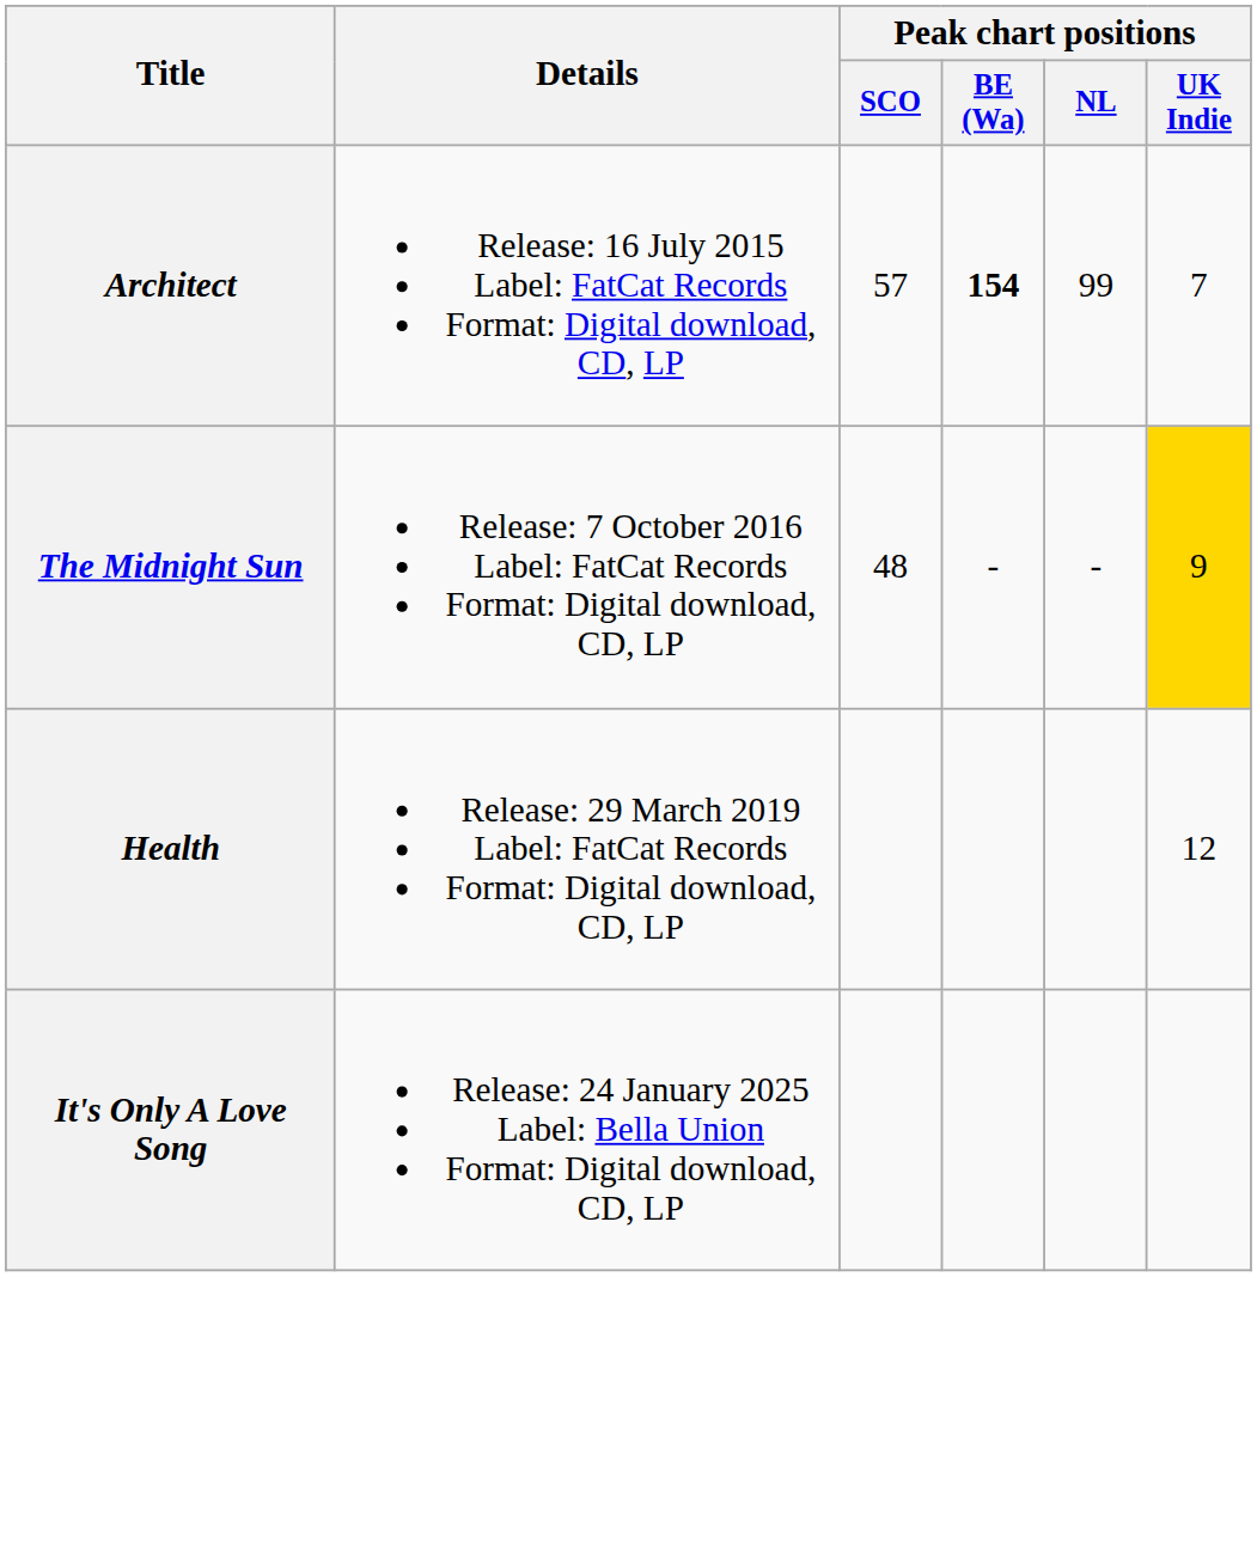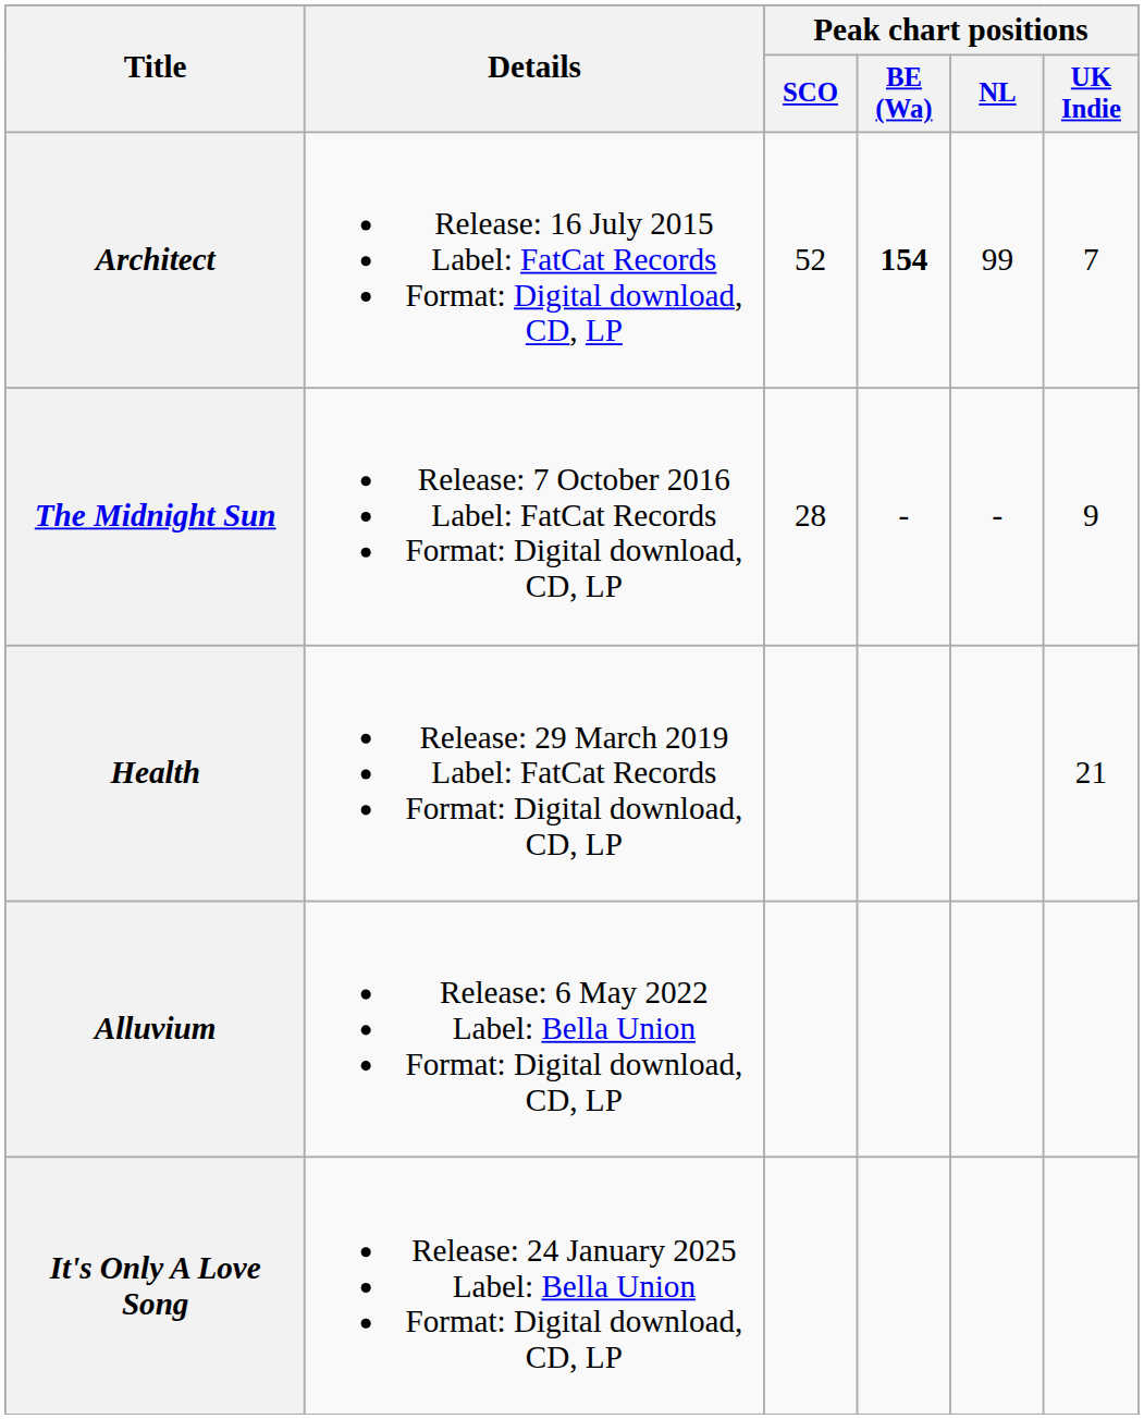Architect | Peak chart positions / SCO: 57 -> 52
The Midnight Sun | Peak chart positions / SCO: 48 -> 28
The Midnight Sun | Peak chart positions / UK Indie: gold background -> no background
Health | Peak chart positions / UK Indie: 12 -> 21
+ row: Alluvium | Release: 6 May 2022 Label: Bella Union Format: Digital download, CD, LP
